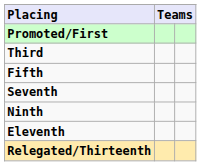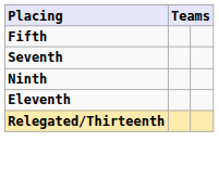- row: Promoted/First
- row: Third
